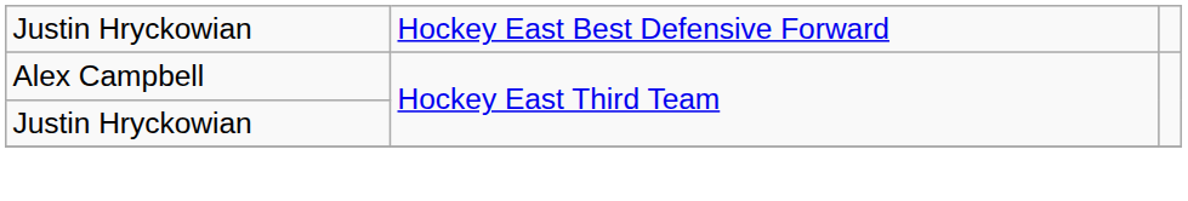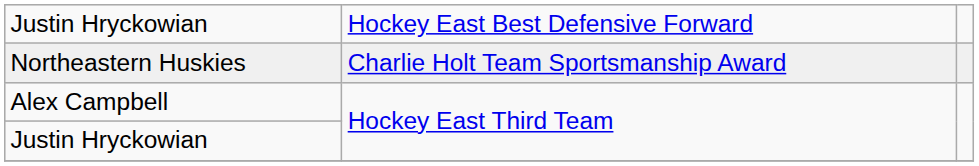+ row: Northeastern Huskies | Charlie Holt Team Sportsmanship Award
